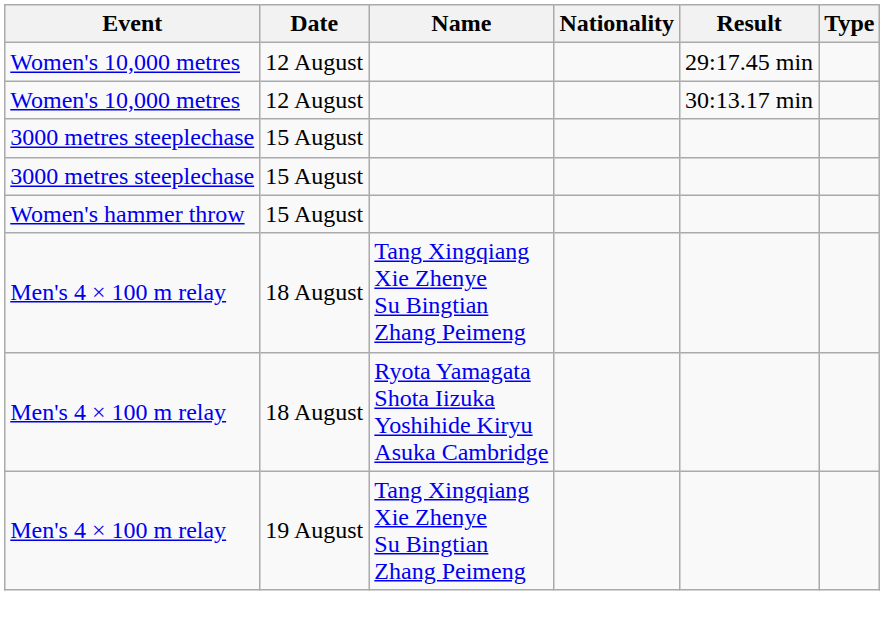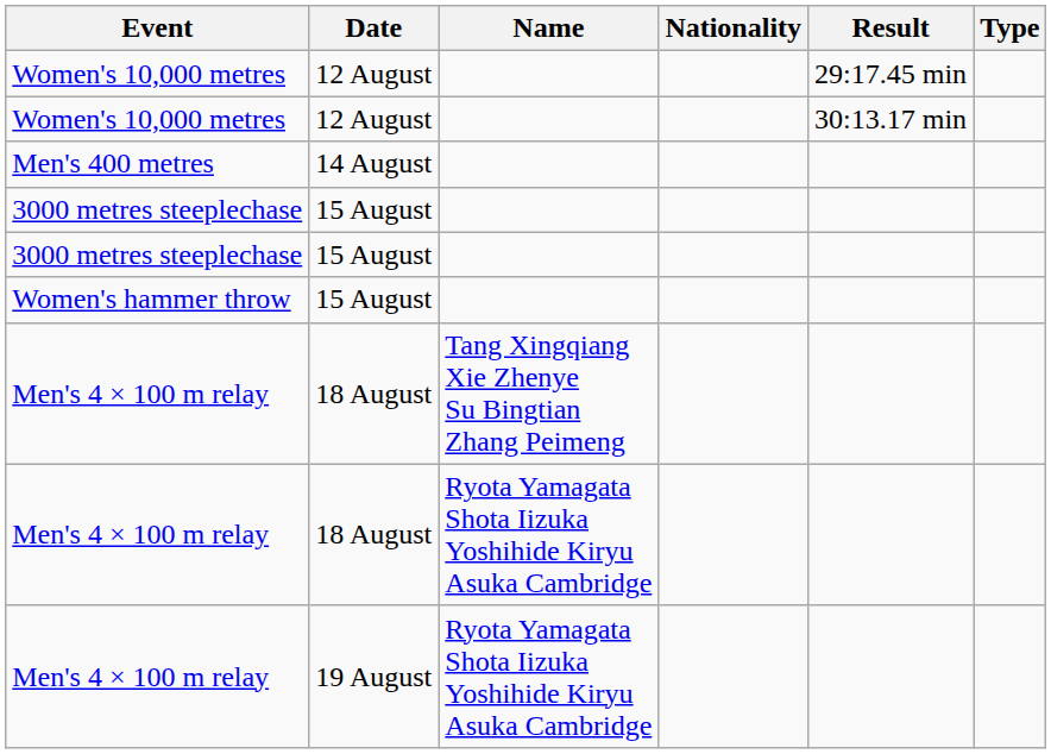+ row: Men's 400 metres | 14 August
Men's 4 × 100 m relay / 19 August | Name: Tang Xingqiang Xie Zhenye Su Bingtian Zhang Peimeng -> Ryota Yamagata Shota Iizuka Yoshihide Kiryu Asuka Cambridge
